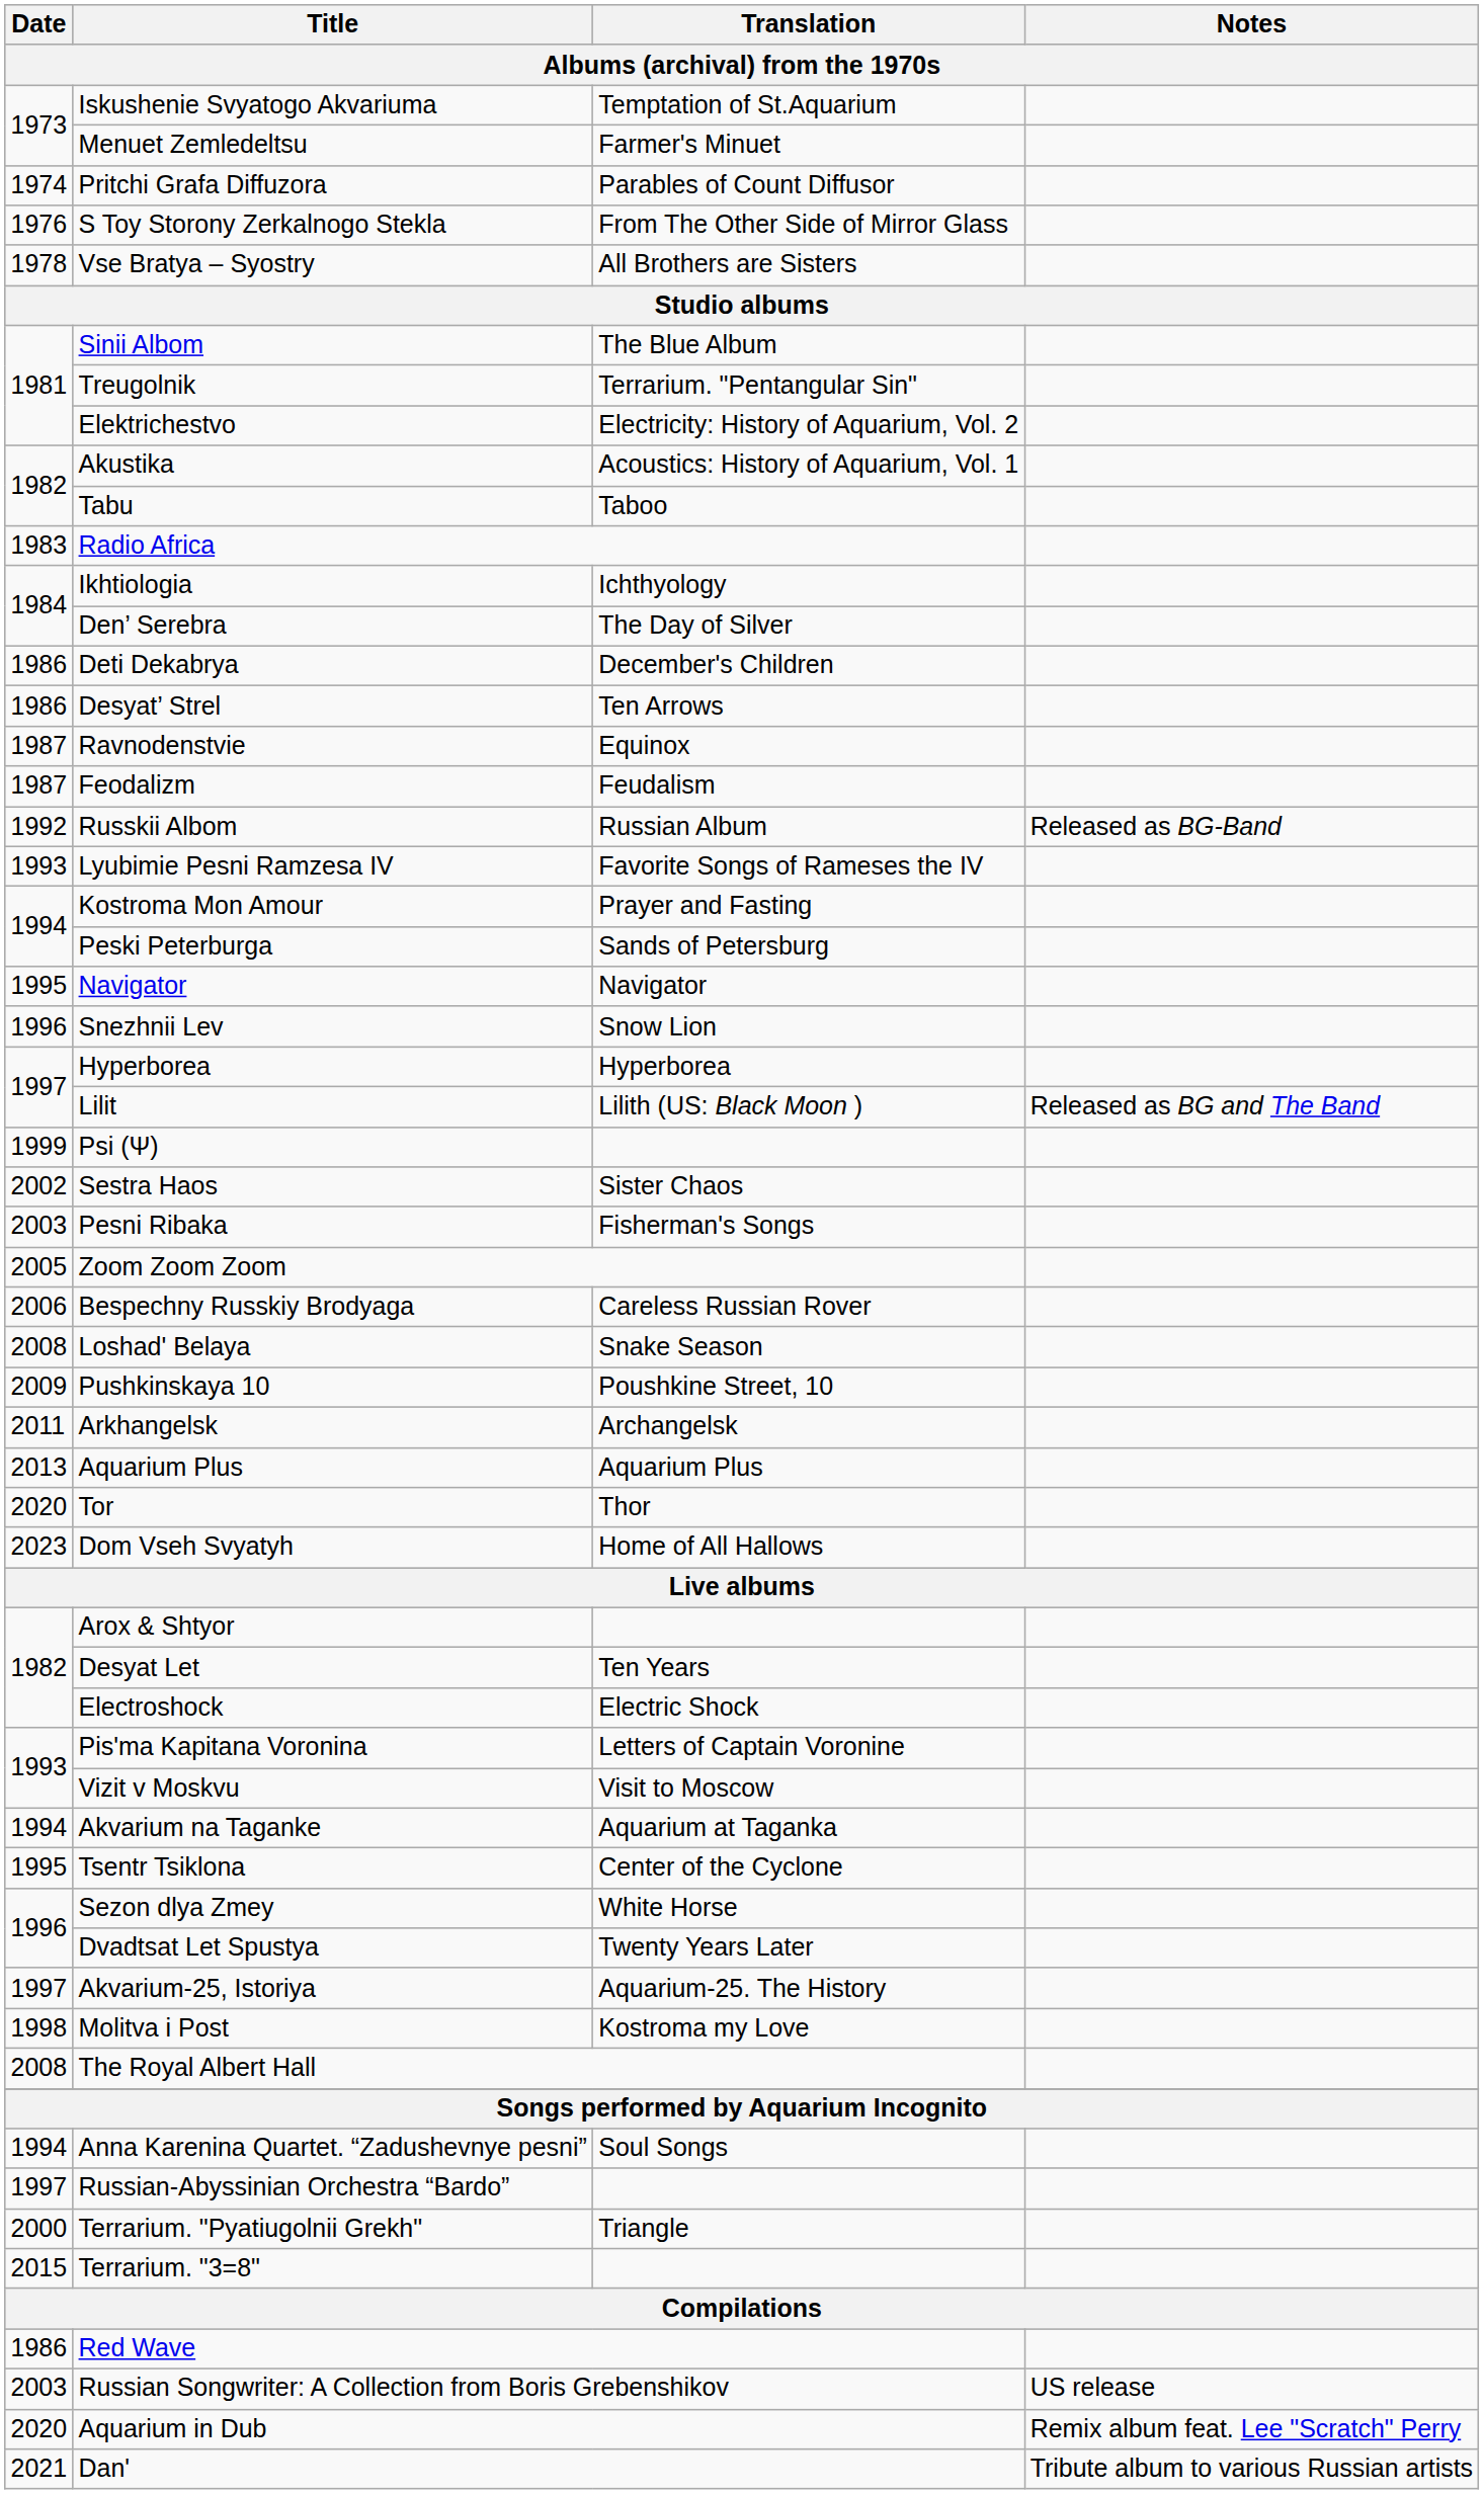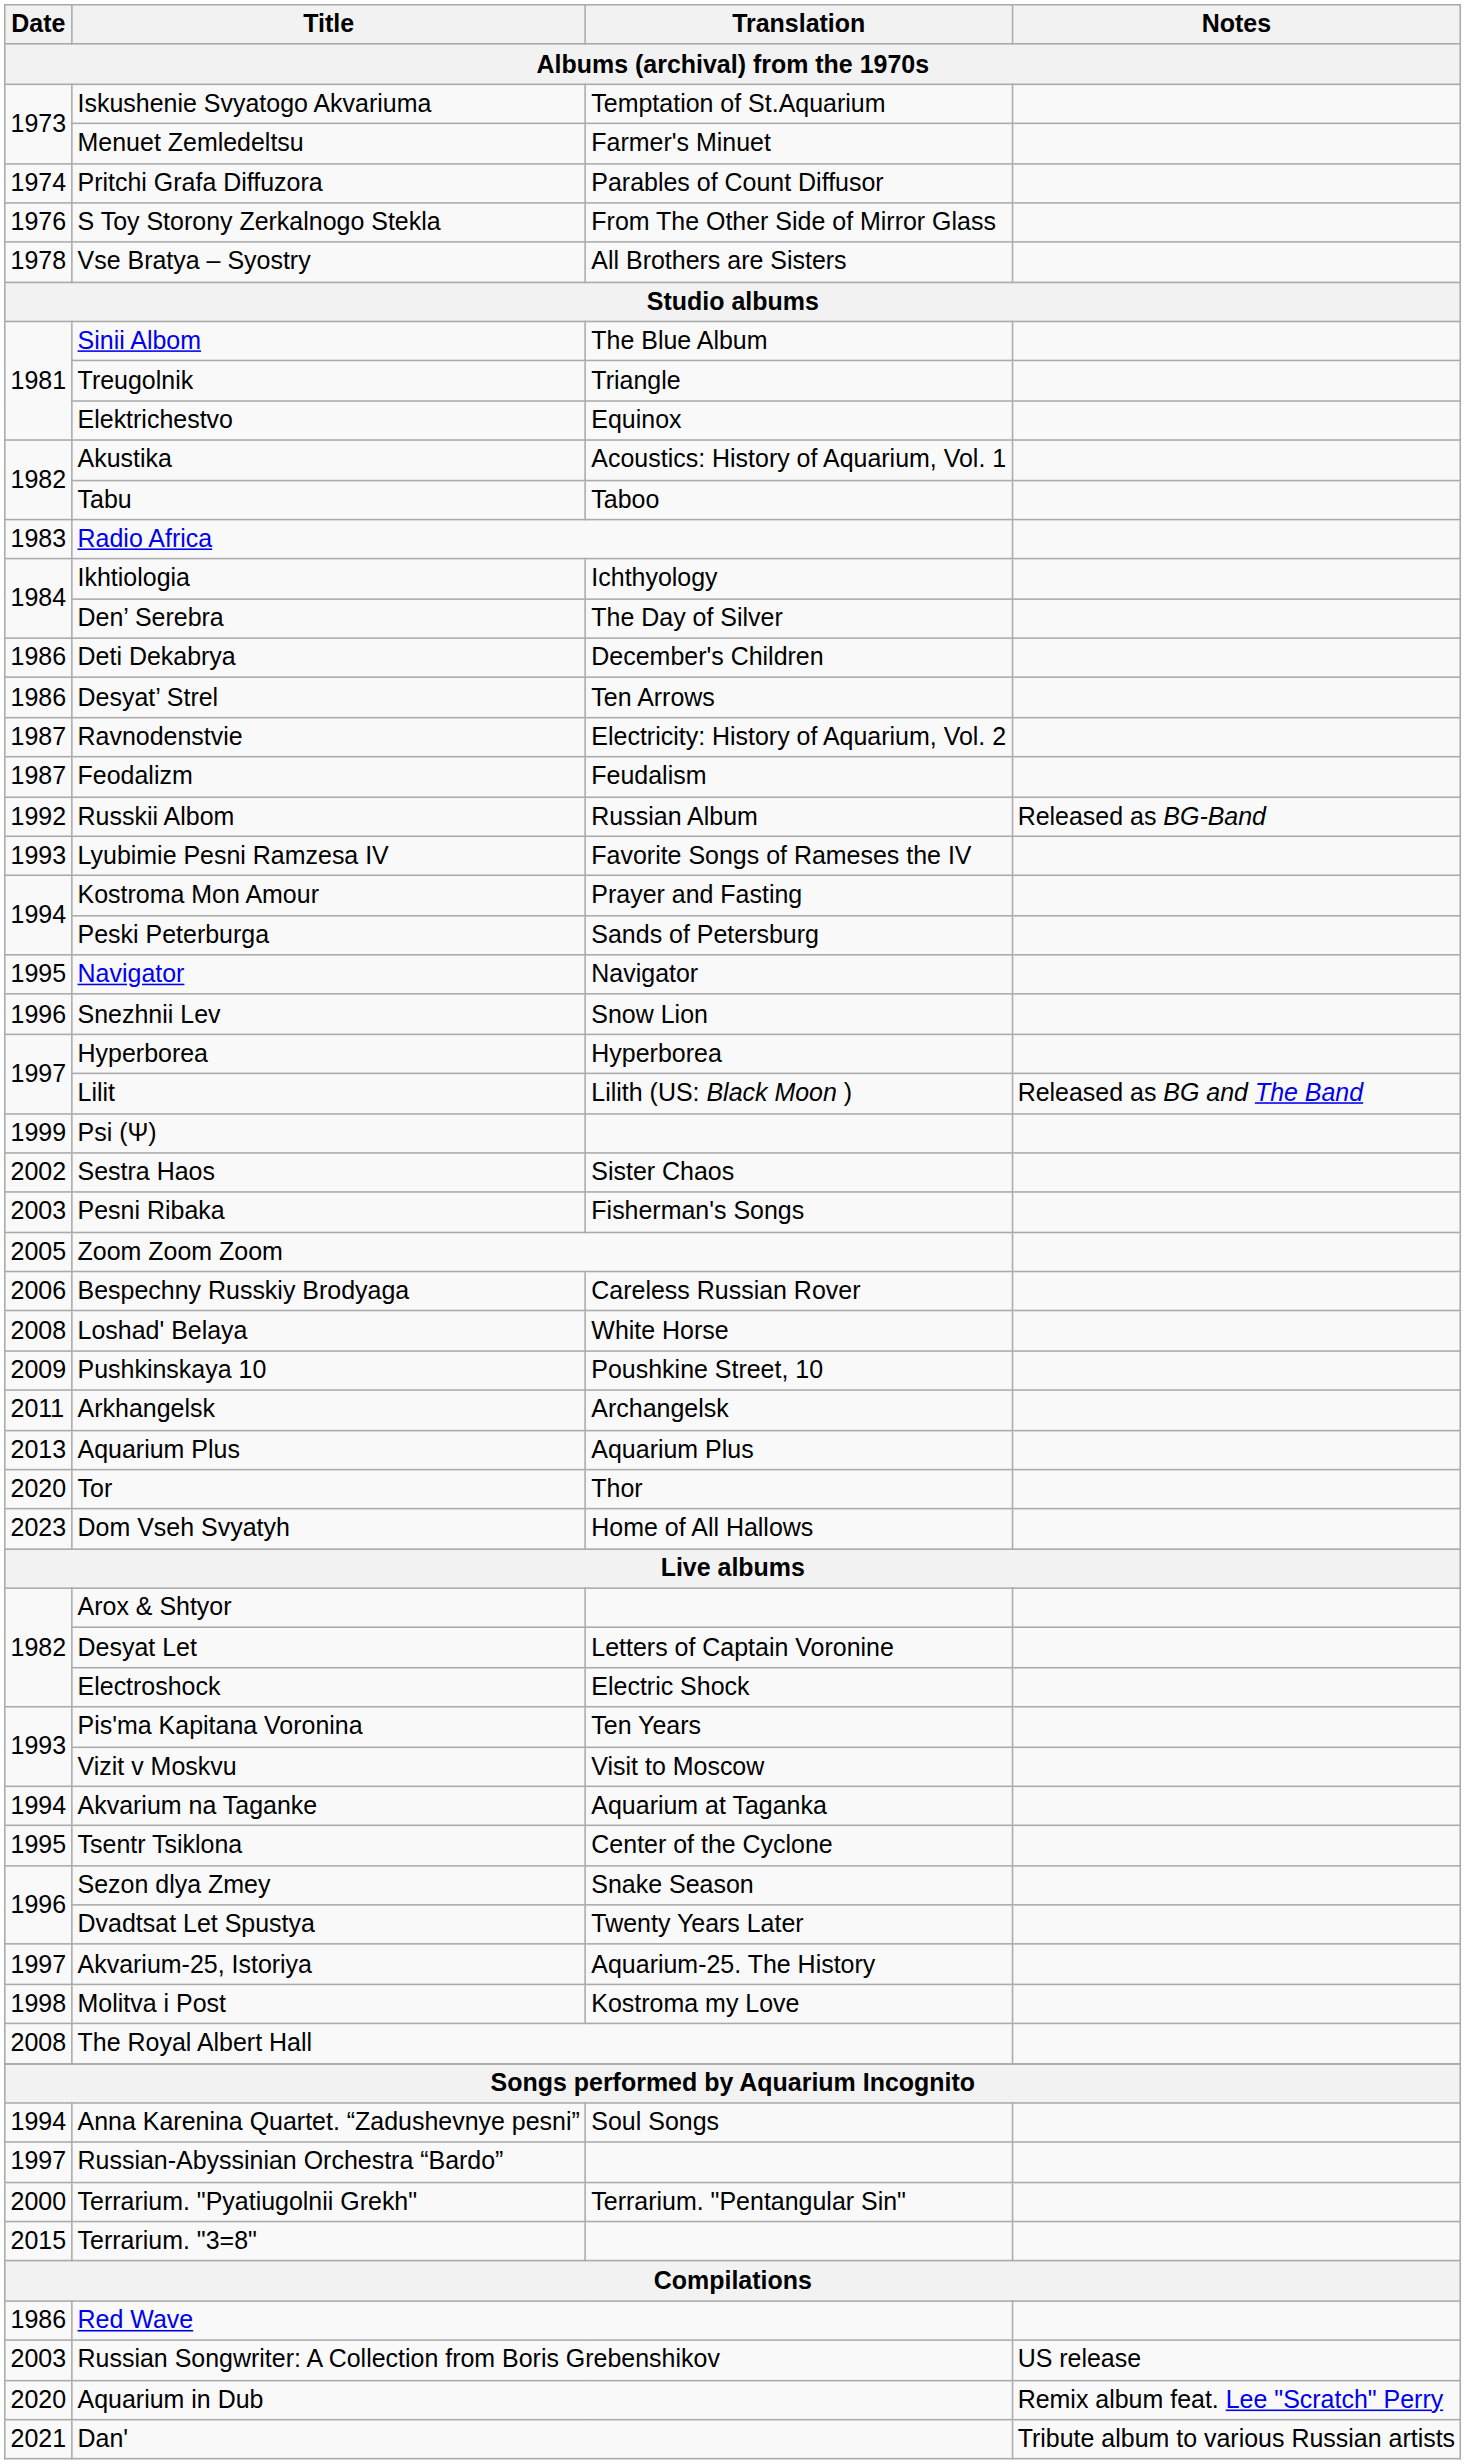Treugolnik | Translation: Terrarium. "Pentangular Sin" -> Triangle
Elektrichestvo | Translation: Electricity: History of Aquarium, Vol. 2 -> Equinox
Ravnodenstvie | Translation: Equinox -> Electricity: History of Aquarium, Vol. 2
Loshad' Belaya | Translation: Snake Season -> White Horse
Desyat Let | Translation: Ten Years -> Letters of Captain Voronine
Pis'ma Kapitana Voronina | Translation: Letters of Captain Voronine -> Ten Years
Sezon dlya Zmey | Translation: White Horse -> Snake Season
Terrarium. "Pyatiugolnii Grekh" | Translation: Triangle -> Terrarium. "Pentangular Sin"
